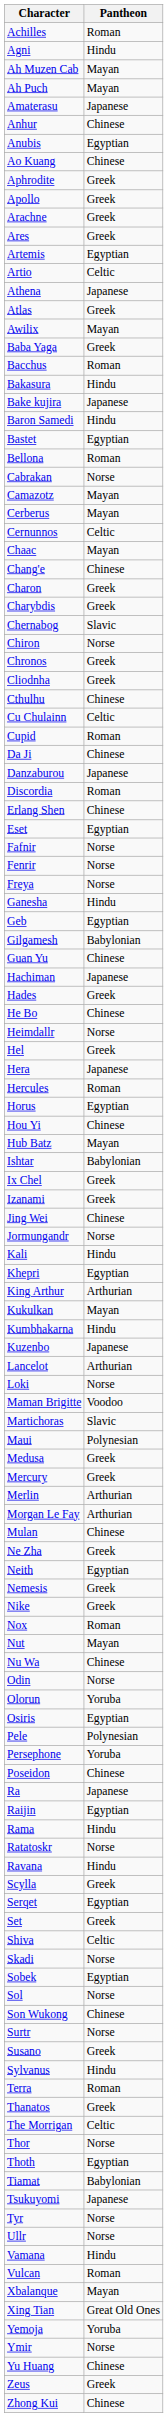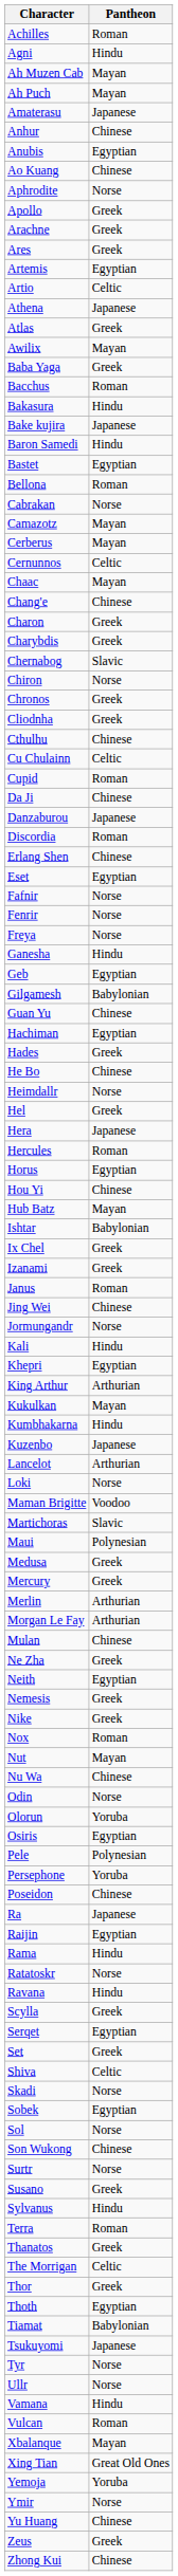Aphrodite | Pantheon: Greek -> Norse
Hachiman | Pantheon: Japanese -> Egyptian
+ row: Janus | Roman
Thor | Pantheon: Norse -> Greek
